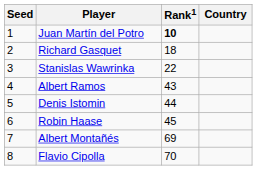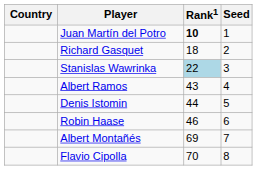columns swapped: Country <-> Seed
Stanislas Wawrinka | Rank1: no background -> lightblue background
Robin Haase | Rank1: 45 -> 46
